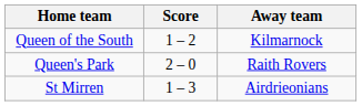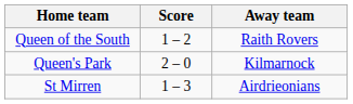Queen of the South | Away team: Kilmarnock -> Raith Rovers
Queen's Park | Away team: Raith Rovers -> Kilmarnock
